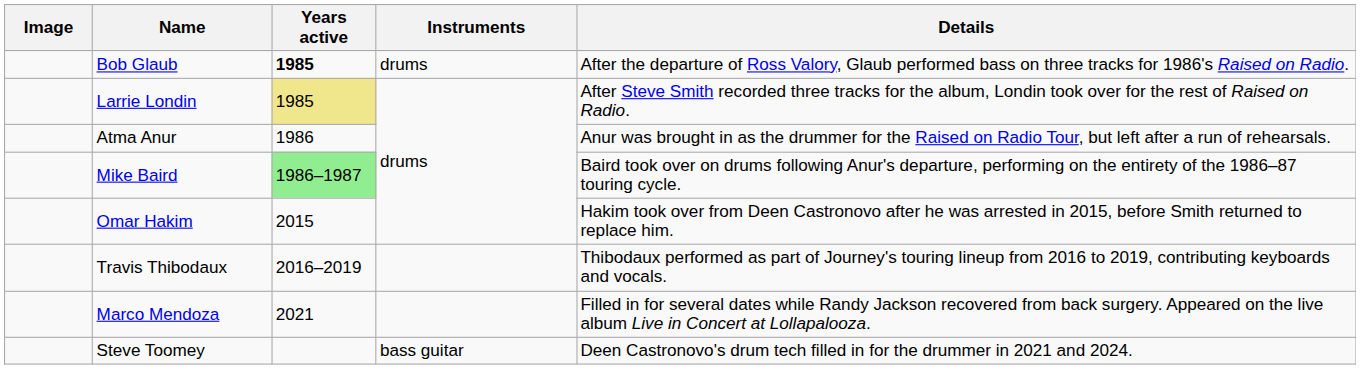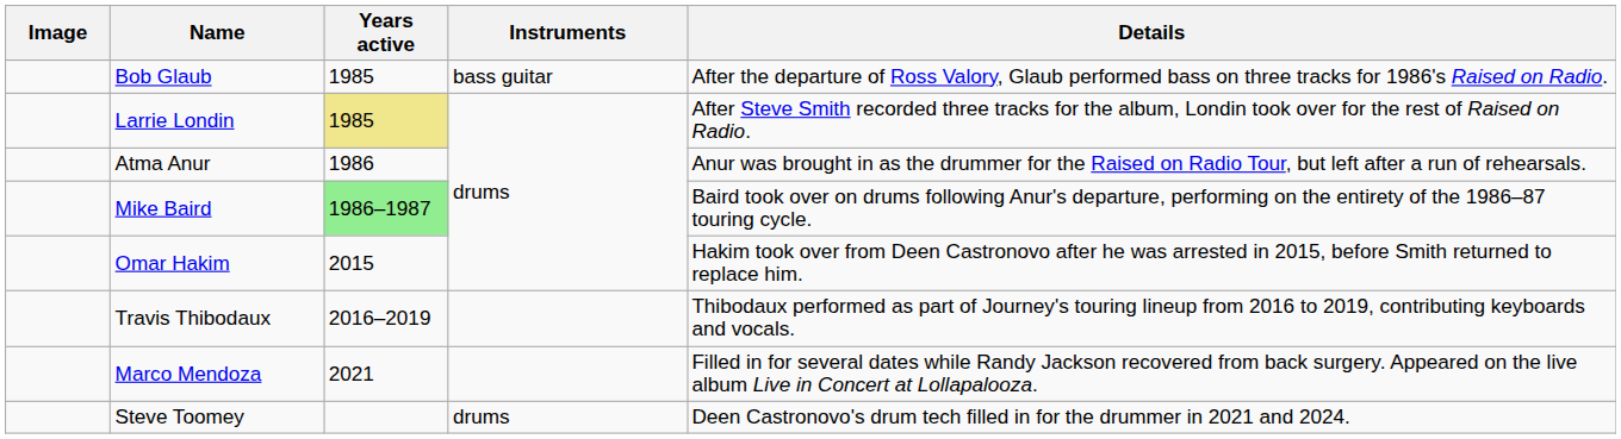Bob Glaub | Years active: bold -> normal
Bob Glaub | Instruments: drums -> bass guitar
Steve Toomey | Instruments: bass guitar -> drums
